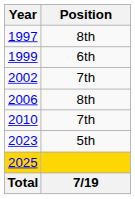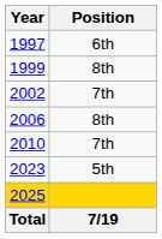1997 | Position: 8th -> 6th
1999 | Position: 6th -> 8th
